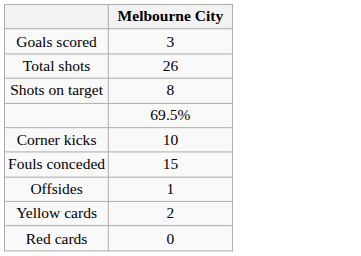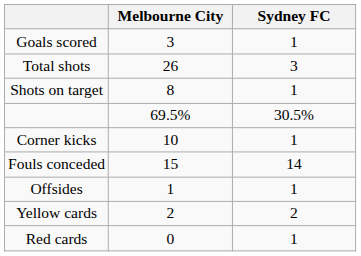+ column: Sydney FC | 1 | 3 | 1 | 30.5% | 1 | 14 | 1 | 2 | 1
